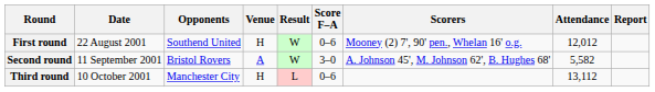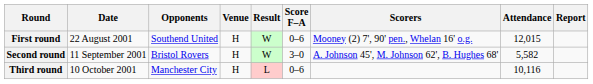First round | Attendance: 12,012 -> 12,015
Second round | Venue: A -> H
Third round | Attendance: 13,112 -> 10,116
